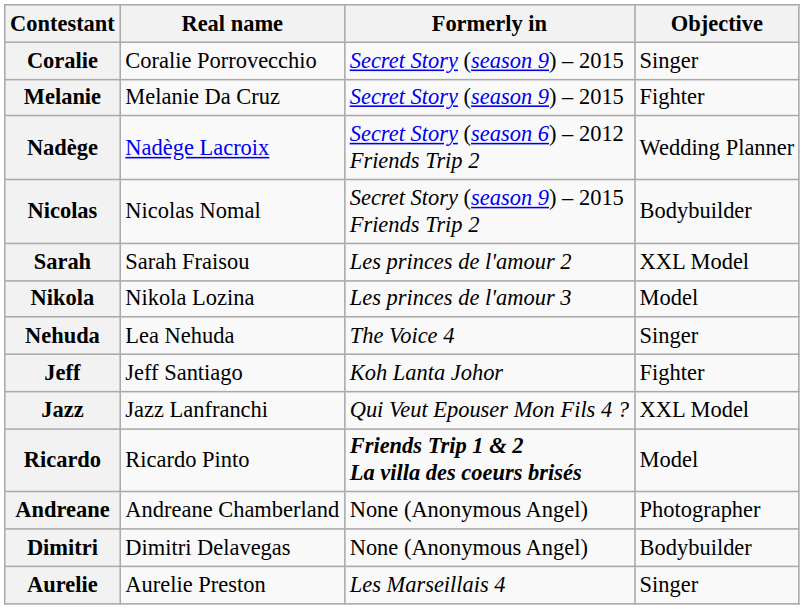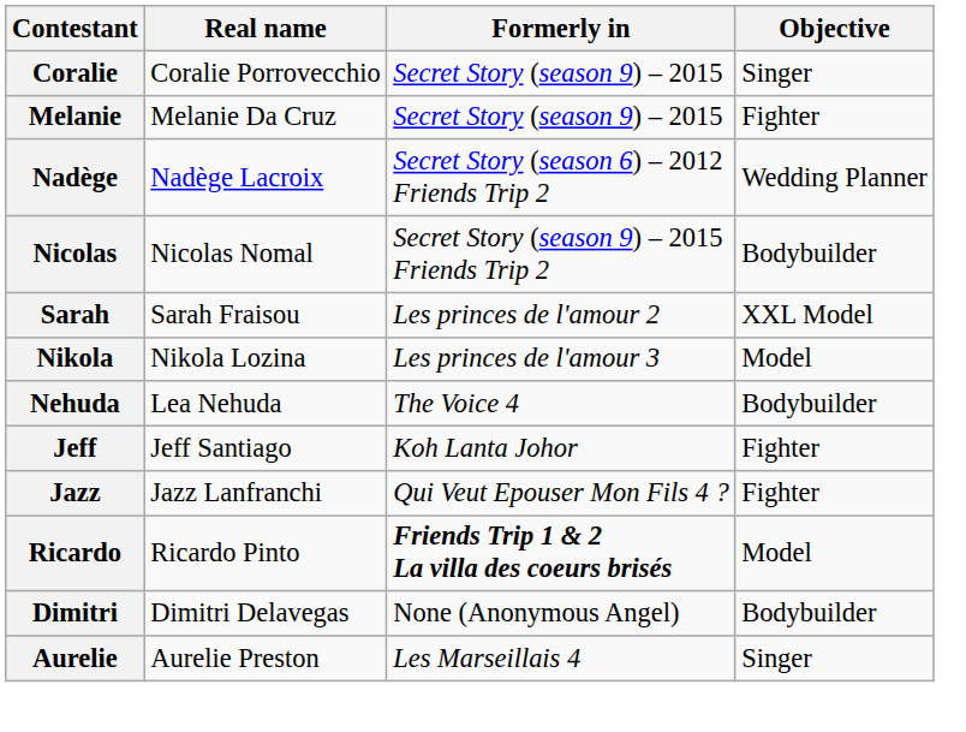Nehuda | Objective: Singer -> Bodybuilder
Jazz | Objective: XXL Model -> Fighter
- row: Andreane | Andreane Chamberland | None (Anonymous Angel) | Photographer
